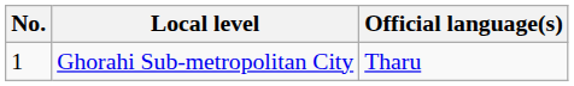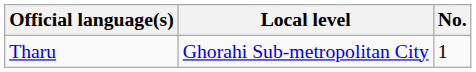columns swapped: No. <-> Official language(s)
